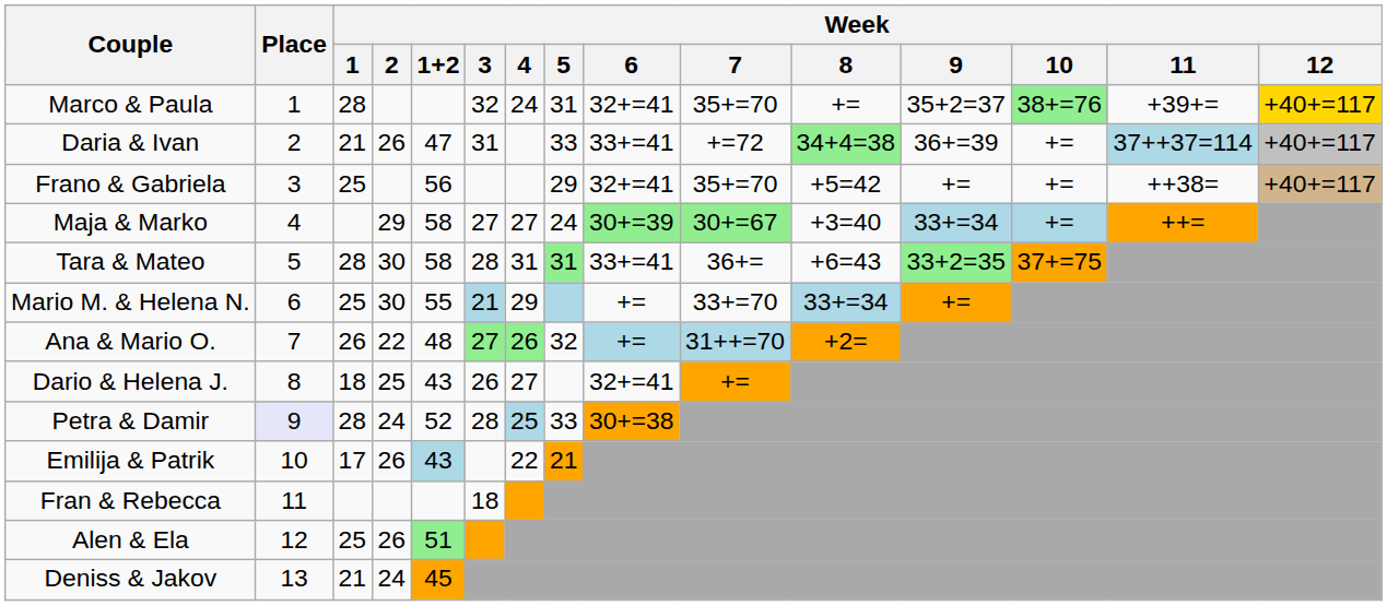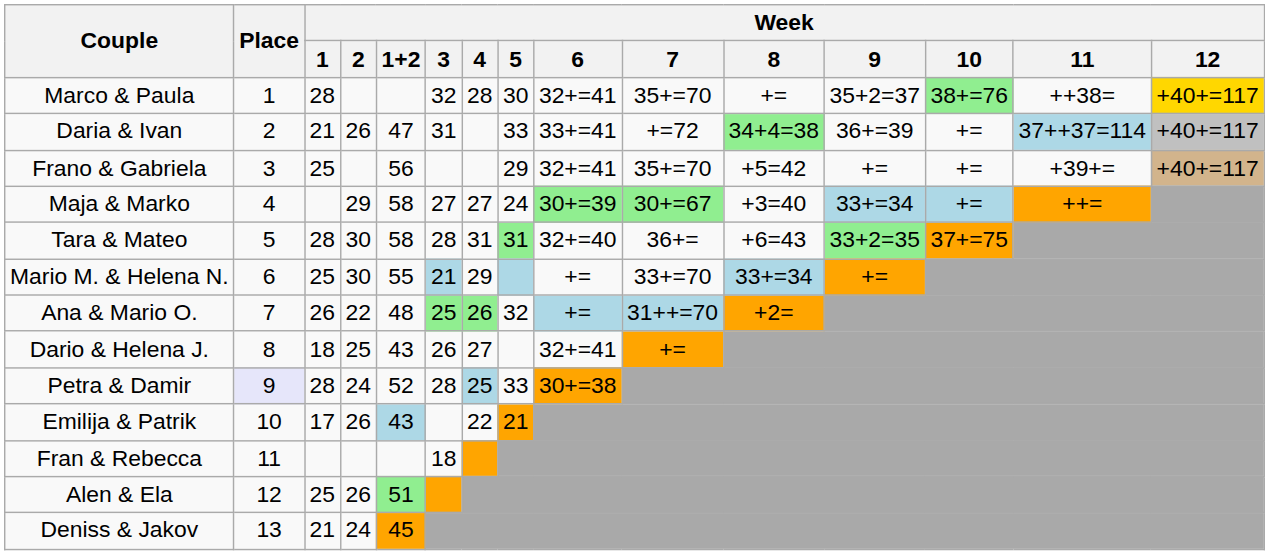Marco & Paula | Week / 4: 24 -> 28
Marco & Paula | Week / 5: 31 -> 30
Marco & Paula | Week / 11: +39+= -> ++38=
Frano & Gabriela | Week / 11: ++38= -> +39+=
Tara & Mateo | Week / 6: 33+=41 -> 32+=40
Ana & Mario O. | Week / 3: 27 -> 25
